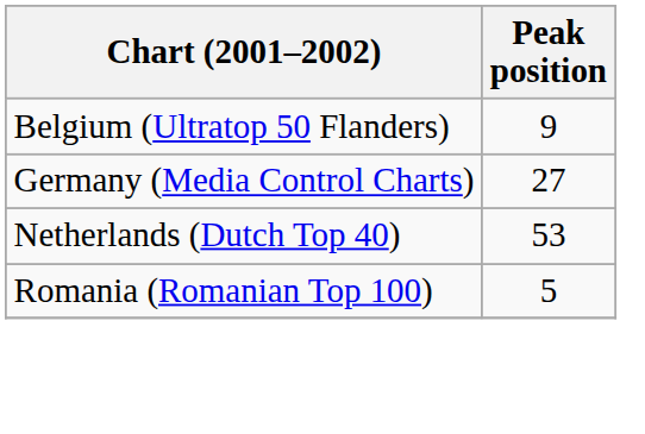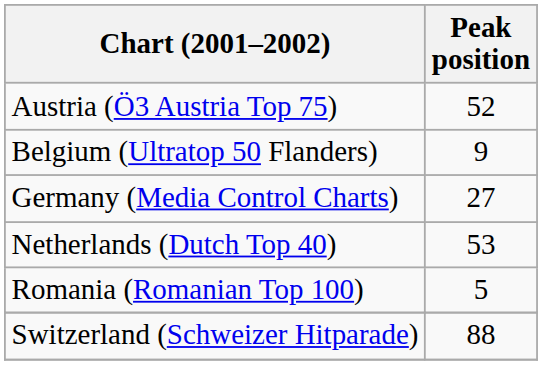+ row: Austria (Ö3 Austria Top 75) | 52
+ row: Switzerland (Schweizer Hitparade) | 88
